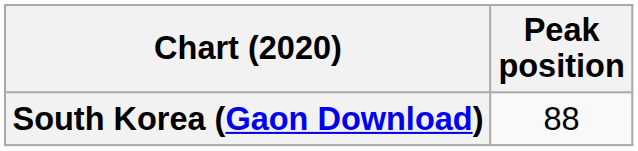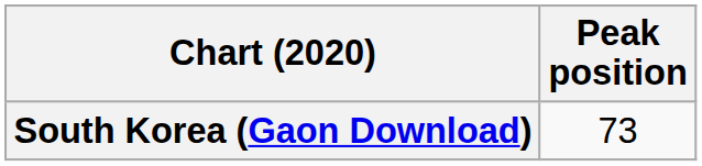South Korea (Gaon Download) | Peak position: 88 -> 73
